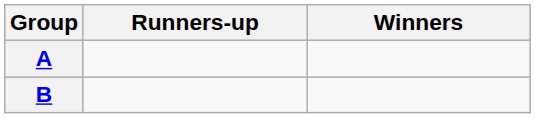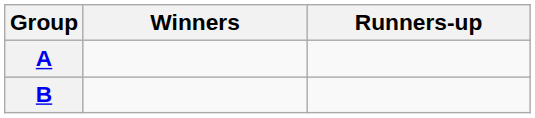columns swapped: Winners <-> Runners-up
